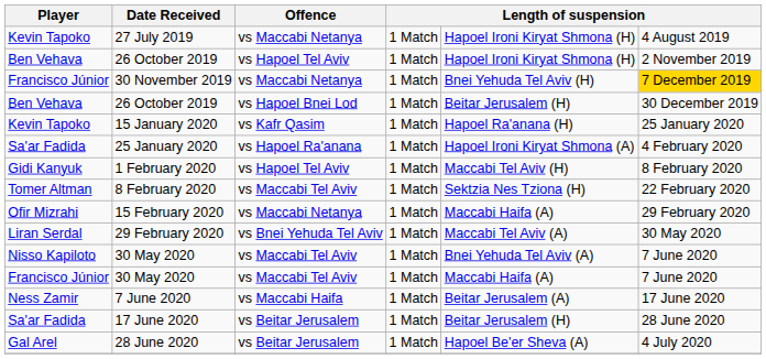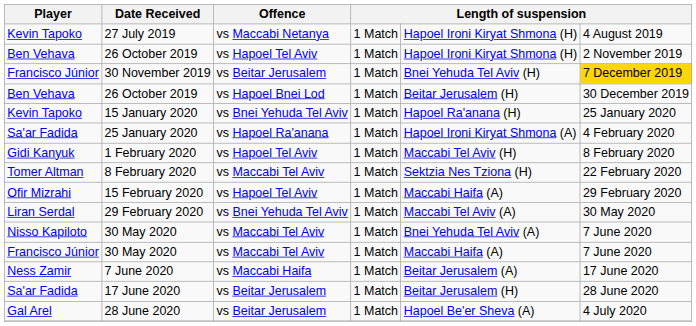30 November 2019 | Offence: vs Maccabi Netanya -> vs Beitar Jerusalem
15 January 2020 | Offence: vs Kafr Qasim -> vs Bnei Yehuda Tel Aviv
15 February 2020 | Offence: vs Maccabi Netanya -> vs Hapoel Tel Aviv
